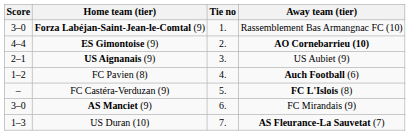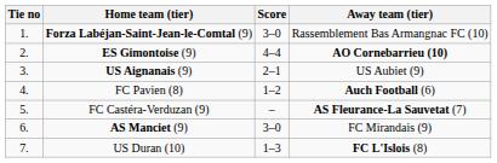columns swapped: Tie no <-> Score
FC Castéra-Verduzan (9) | Away team (tier): FC L'Islois (8) -> AS Fleurance-La Sauvetat (7)
US Duran (10) | Away team (tier): AS Fleurance-La Sauvetat (7) -> FC L'Islois (8)
